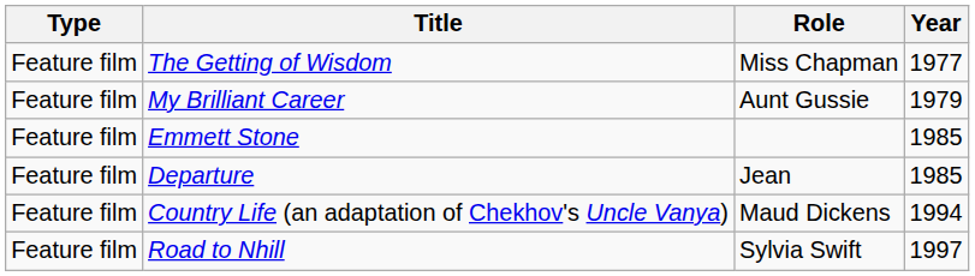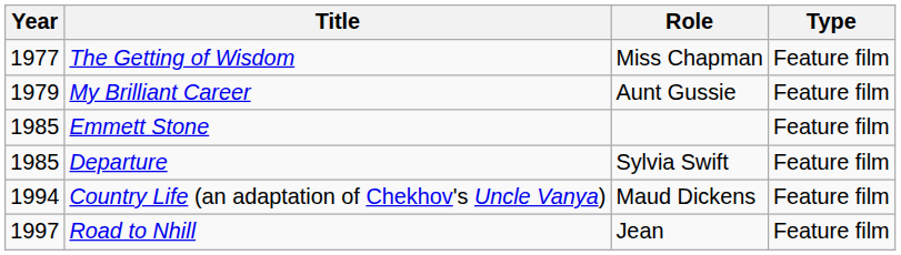columns swapped: Year <-> Type
Departure | Role: Jean -> Sylvia Swift
Road to Nhill | Role: Sylvia Swift -> Jean
